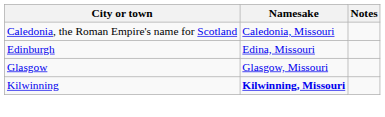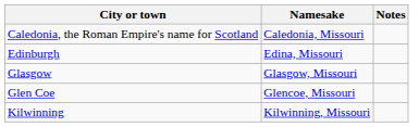+ row: Glen Coe | Glencoe, Missouri
Kilwinning | Namesake: bold -> normal
